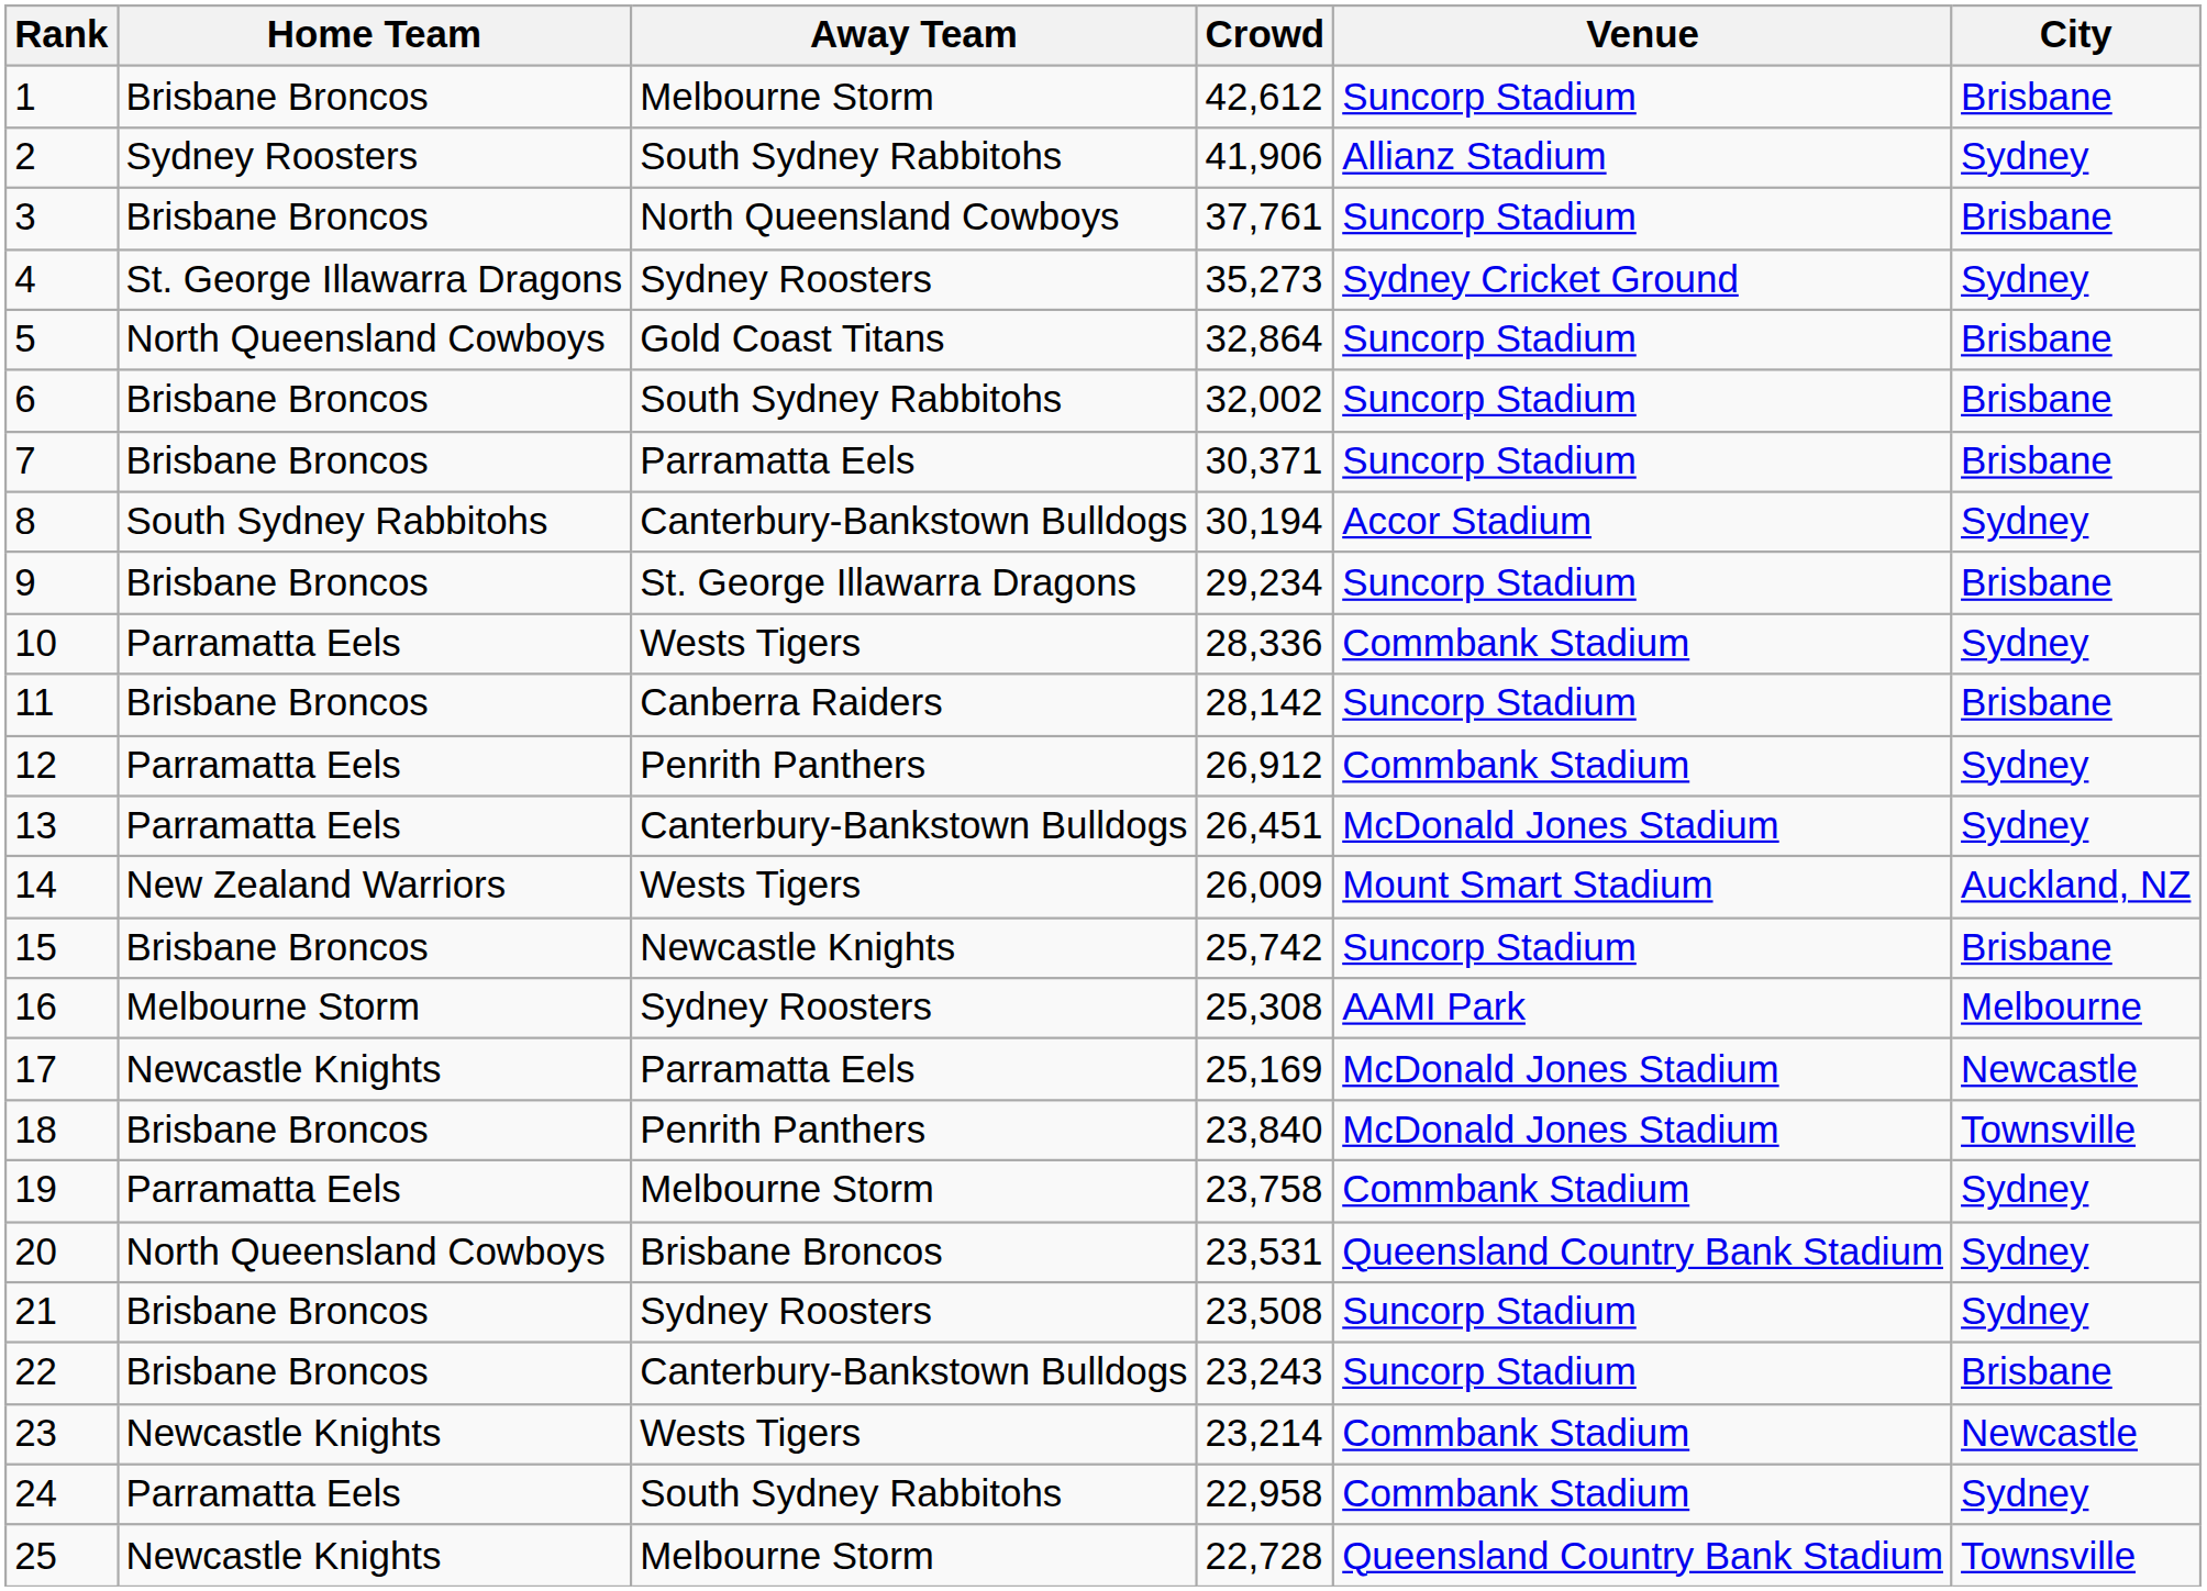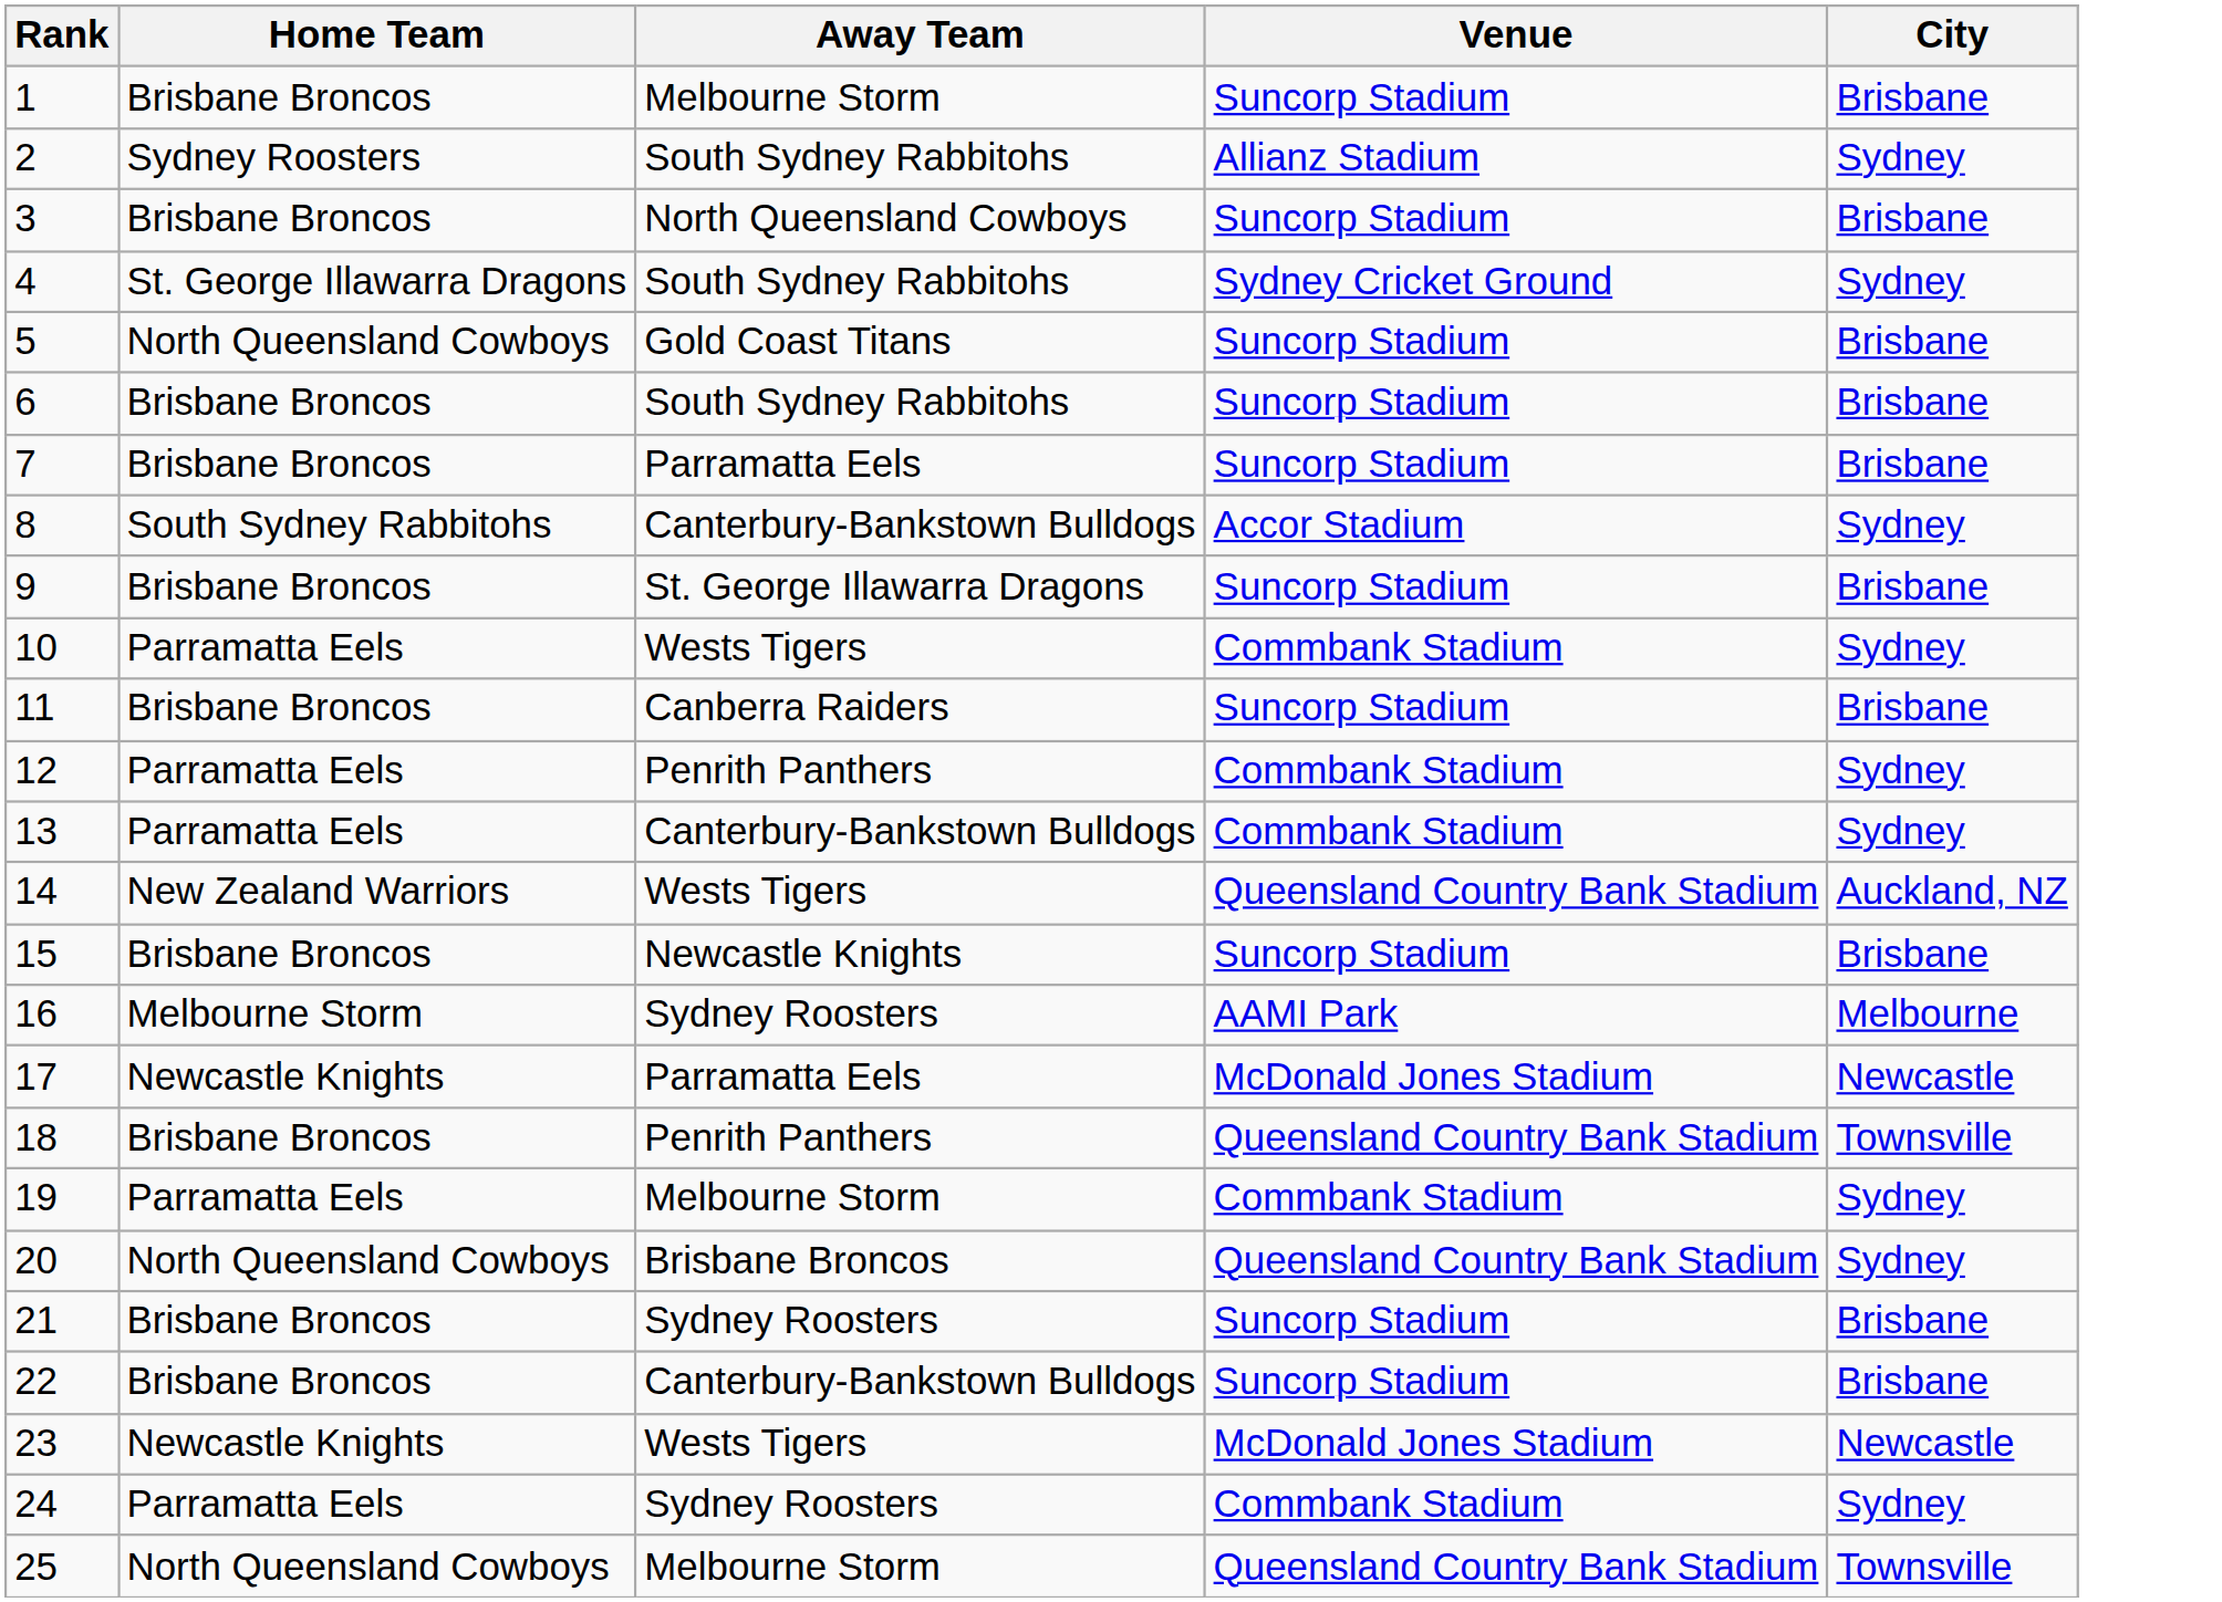- column: Crowd | 42,612 | 41,906 | 37,761 | 35,273 | 32,864 | 32,002 | 30,371 | 30,194 | 29,234 | 28,336 | 28,142 | 26,912 | 26,451 | 26,009 | 25,742 | 25,308 | 25,169 | 23,840 | 23,758 | 23,531 | 23,508 | 23,243 | 23,214 | 22,958 | 22,728
4 | Away Team: Sydney Roosters -> South Sydney Rabbitohs
13 | Venue: McDonald Jones Stadium -> Commbank Stadium
14 | Venue: Mount Smart Stadium -> Queensland Country Bank Stadium
18 | Venue: McDonald Jones Stadium -> Queensland Country Bank Stadium
21 | City: Sydney -> Brisbane
23 | Venue: Commbank Stadium -> McDonald Jones Stadium
24 | Away Team: South Sydney Rabbitohs -> Sydney Roosters
25 | Home Team: Newcastle Knights -> North Queensland Cowboys
